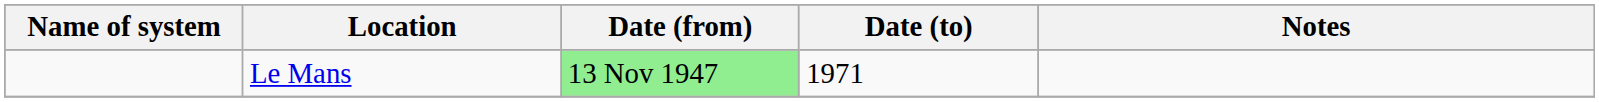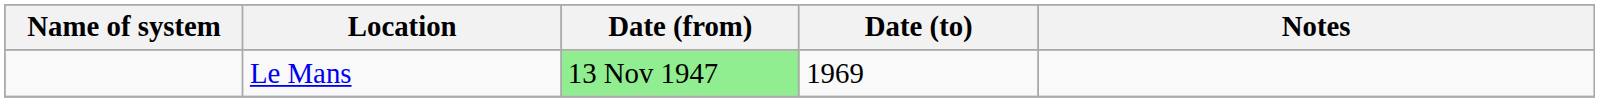Le Mans | Date (to): 1971 -> 1969
